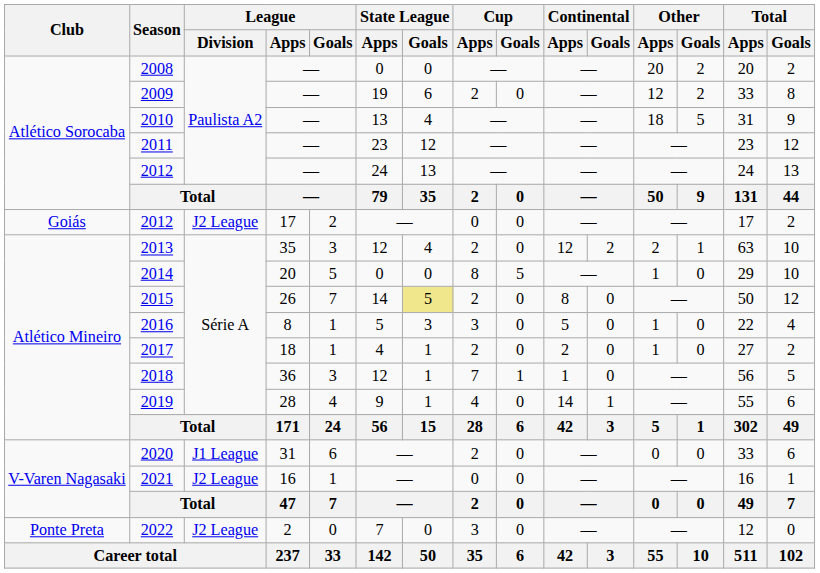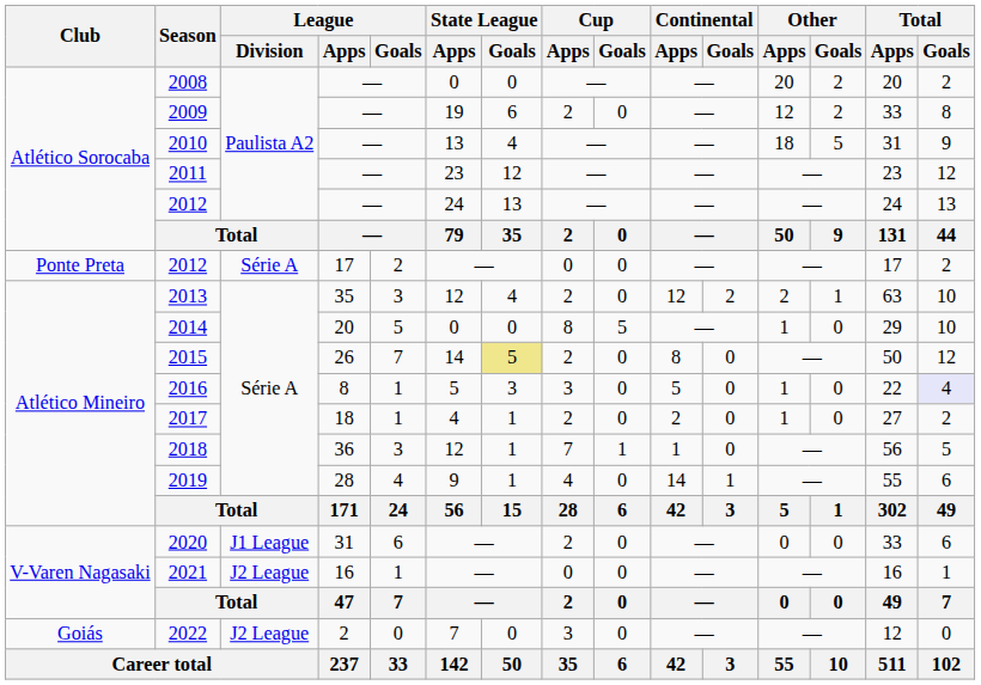2012 / 17 | Club: Goiás -> Ponte Preta
2012 / 17 | League / Division: J2 League -> Série A
2016 | Total / Goals: no background -> lavender background
2022 | Club: Ponte Preta -> Goiás
